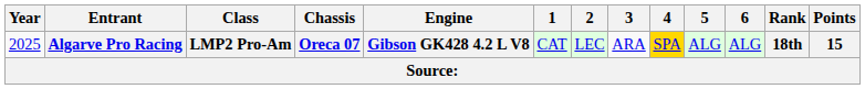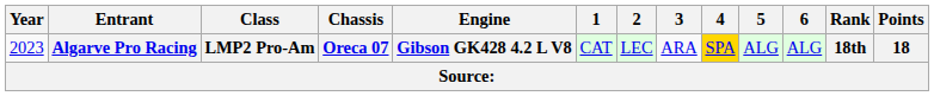Algarve Pro Racing | Year: 2025 -> 2023
Algarve Pro Racing | Points: 15 -> 18
